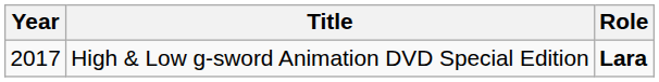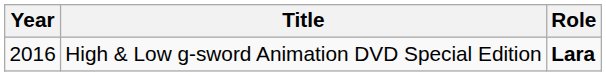High & Low g-sword Animation DVD Special Edition | Year: 2017 -> 2016
